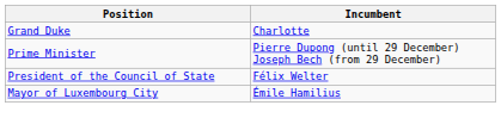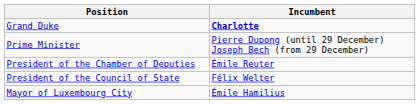Grand Duke | Incumbent: normal -> bold
+ row: President of the Chamber of Deputies | Émile Reuter
